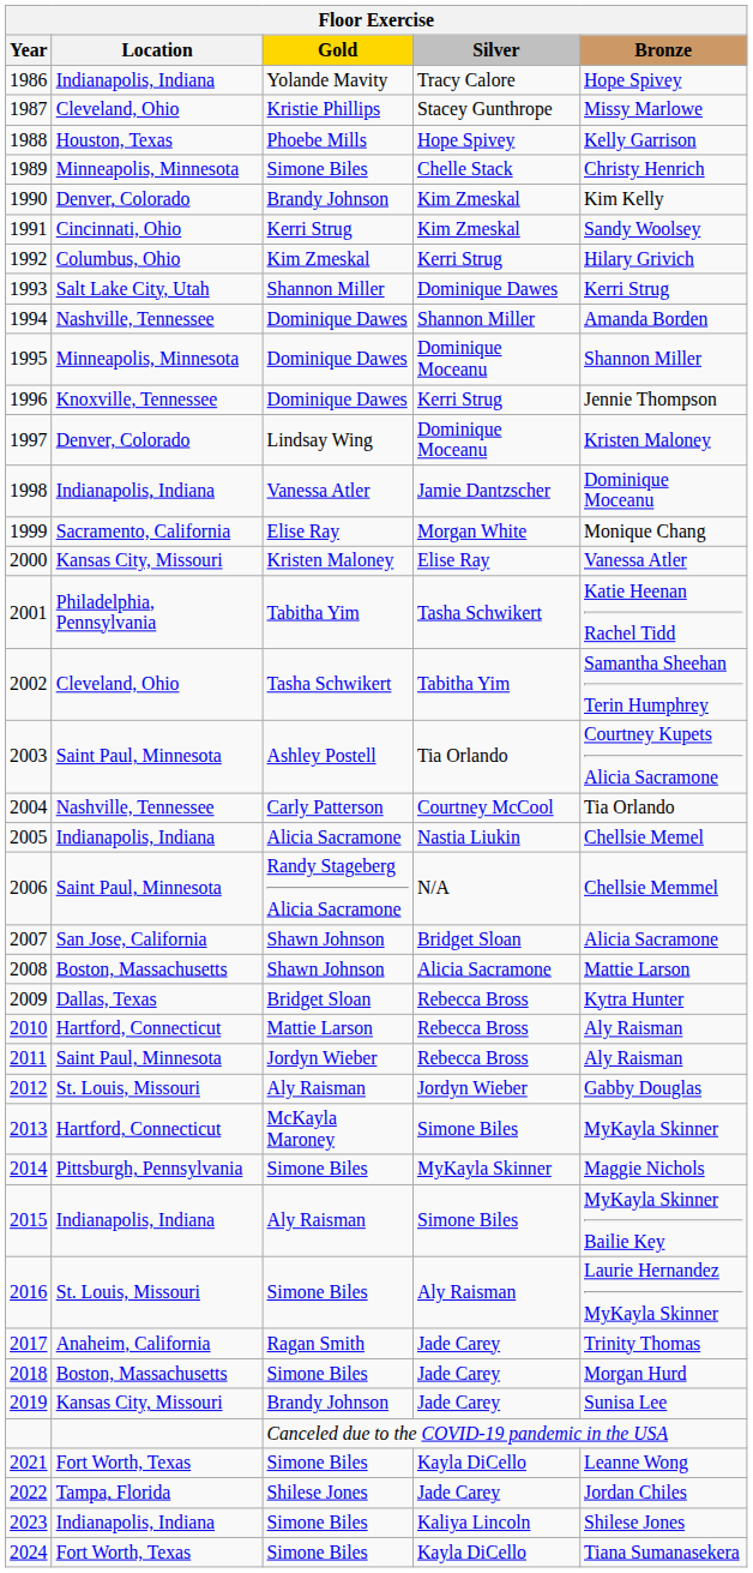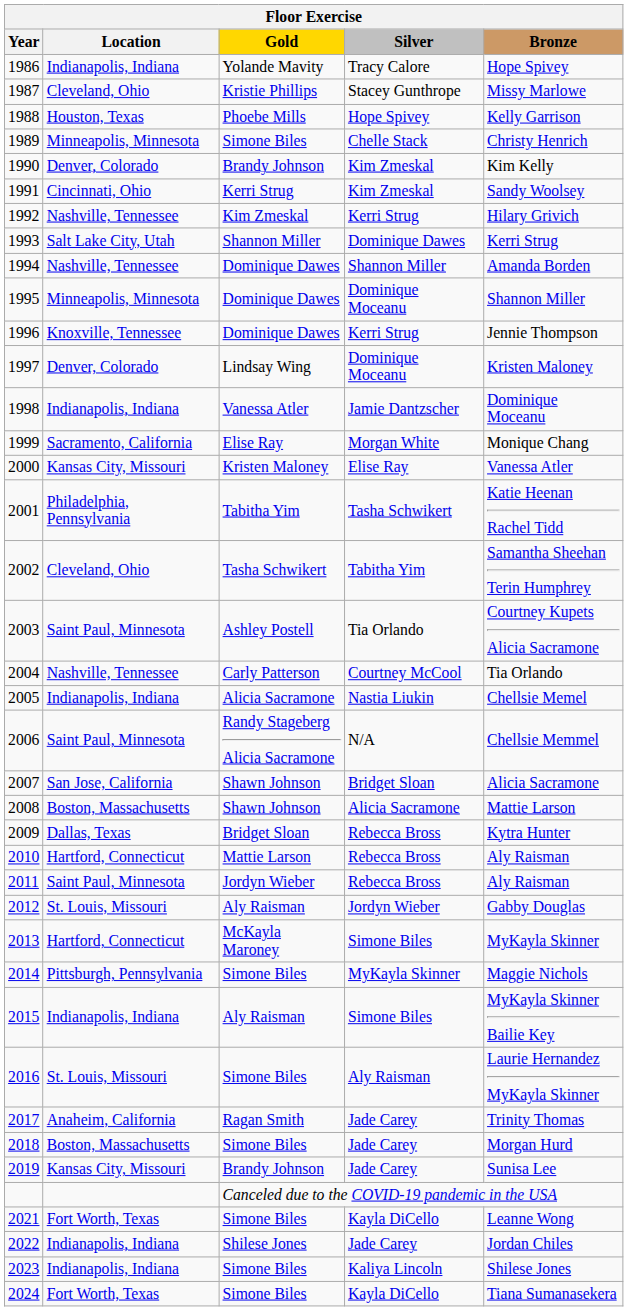1992 | Location: Columbus, Ohio -> Nashville, Tennessee
2022 | Location: Tampa, Florida -> Indianapolis, Indiana
